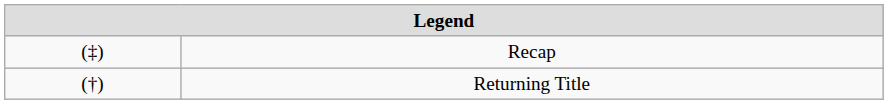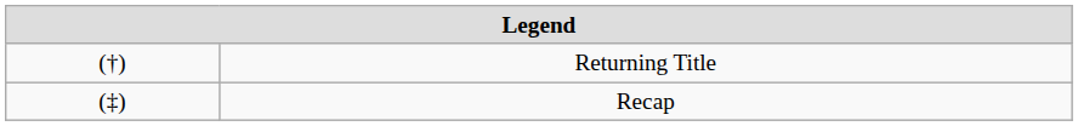rows swapped: Returning Title <-> Recap
